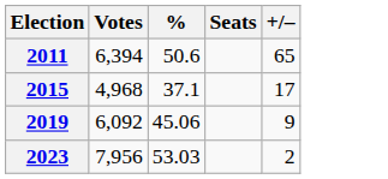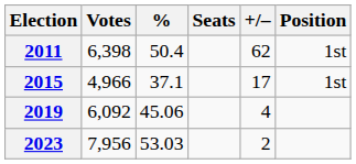+ column: Position | 1st | 1st
2011 | Votes: 6,394 -> 6,398
2011 | %: 50.6 -> 50.4
2011 | +/–: 65 -> 62
2015 | Votes: 4,968 -> 4,966
2019 | +/–: 9 -> 4
